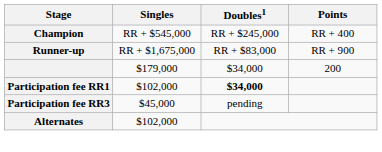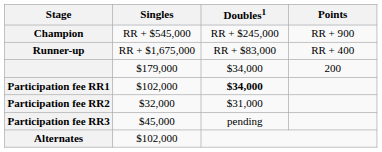Champion | Points: RR + 400 -> RR + 900
Runner-up | Points: RR + 900 -> RR + 400
+ row: Participation fee RR2 | $32,000 | $31,000
